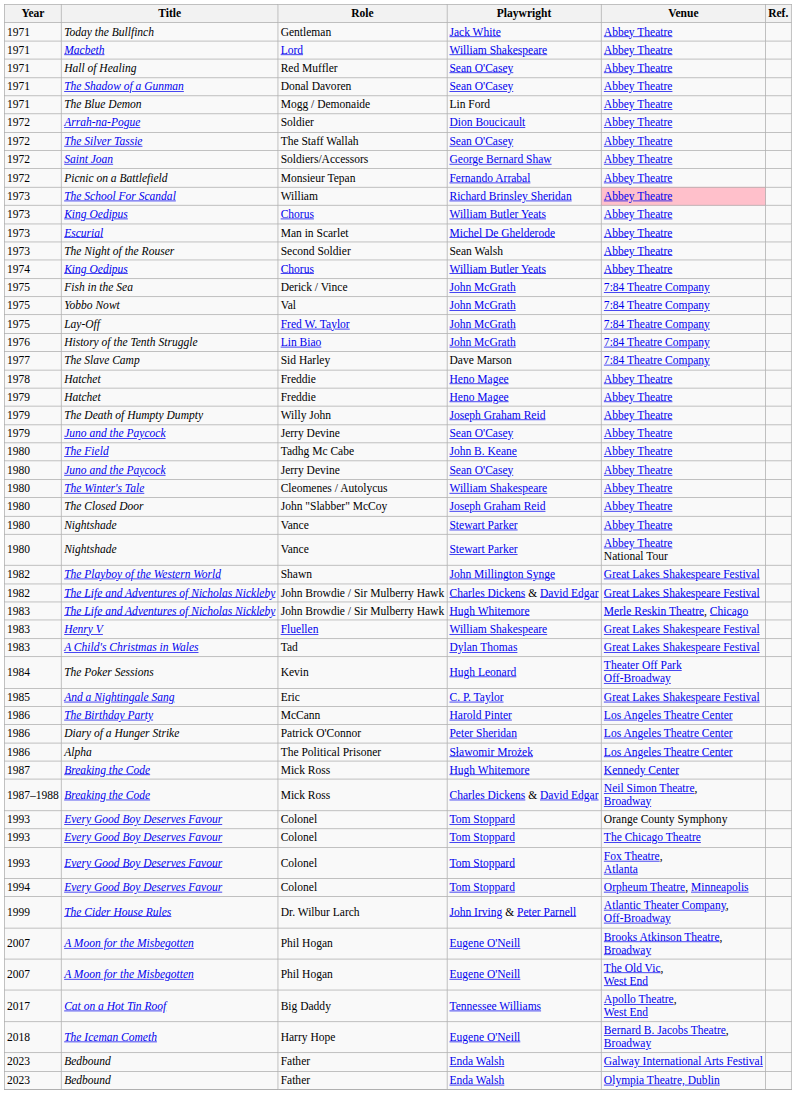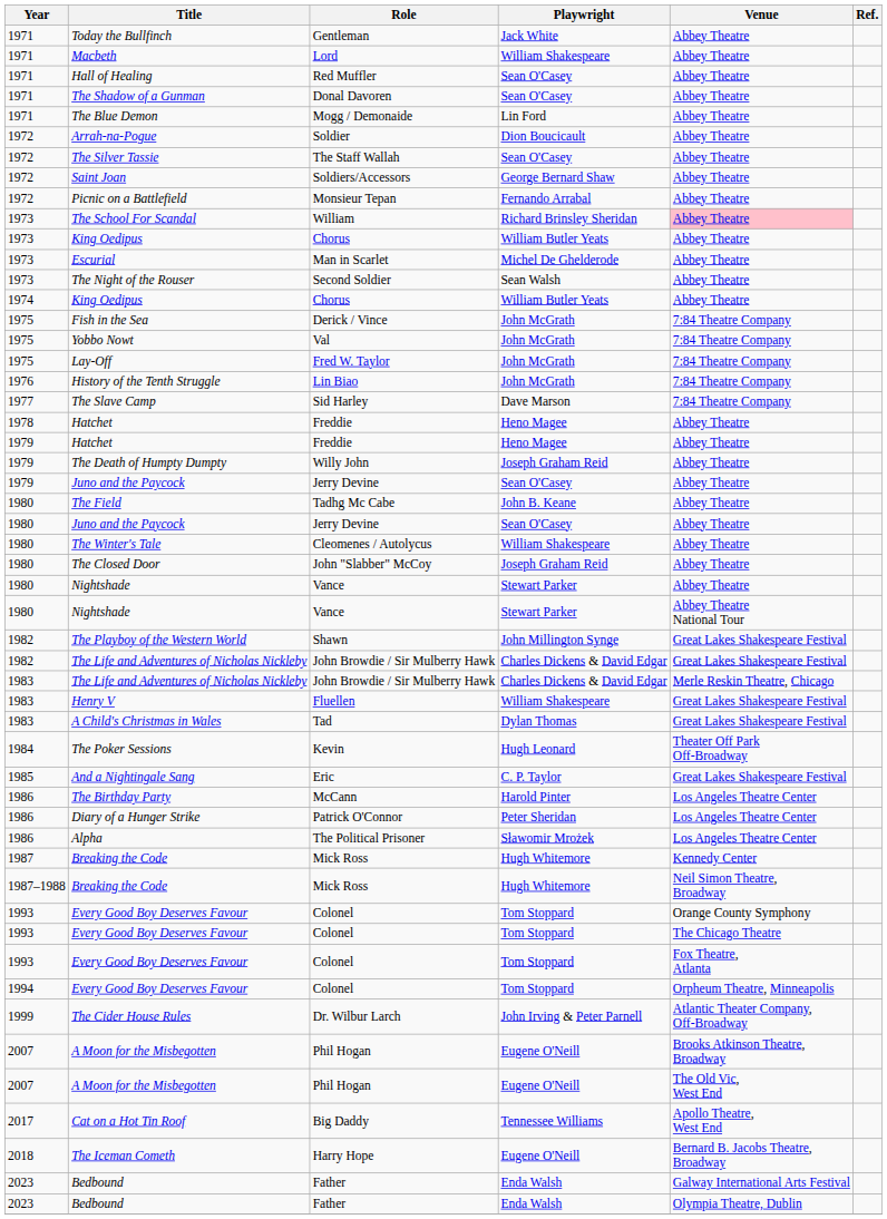1983 / The Life and Adventures of Nicholas Nickleby | Playwright: Hugh Whitemore -> Charles Dickens & David Edgar
1987–1988 / Breaking the Code | Playwright: Charles Dickens & David Edgar -> Hugh Whitemore
